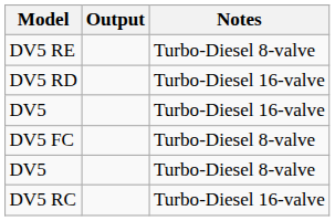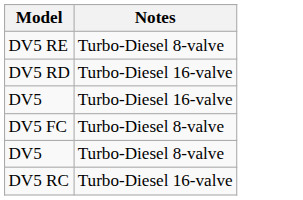- column: Output
